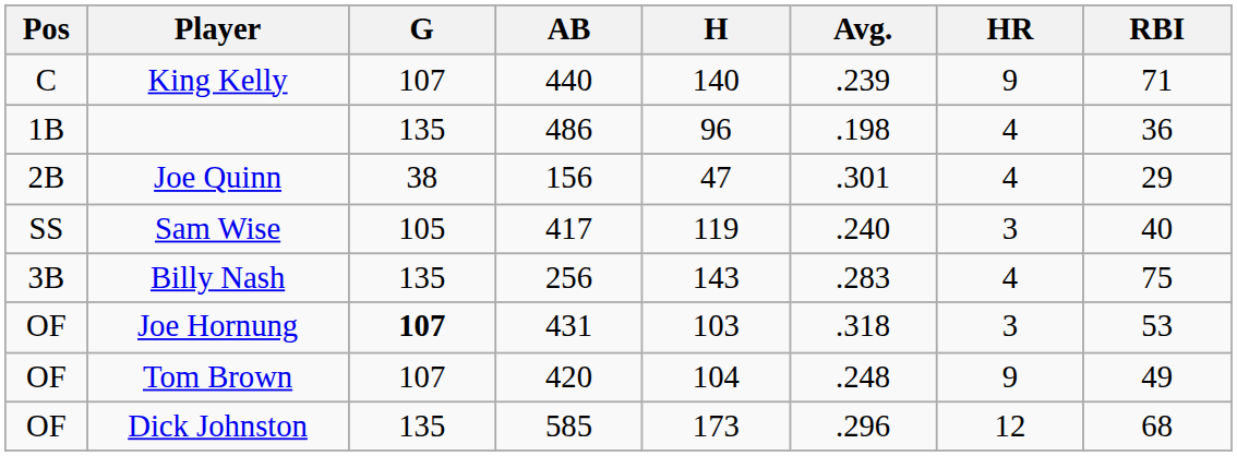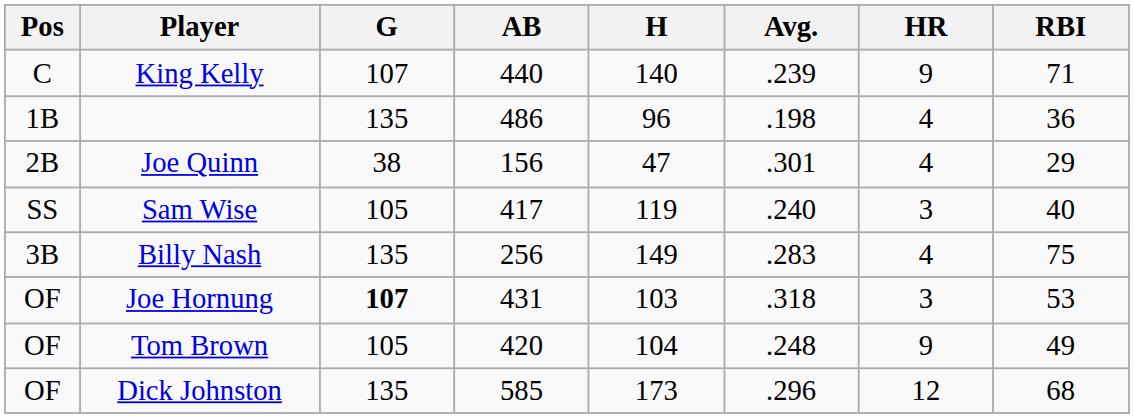Billy Nash | H: 143 -> 149
Tom Brown | G: 107 -> 105
